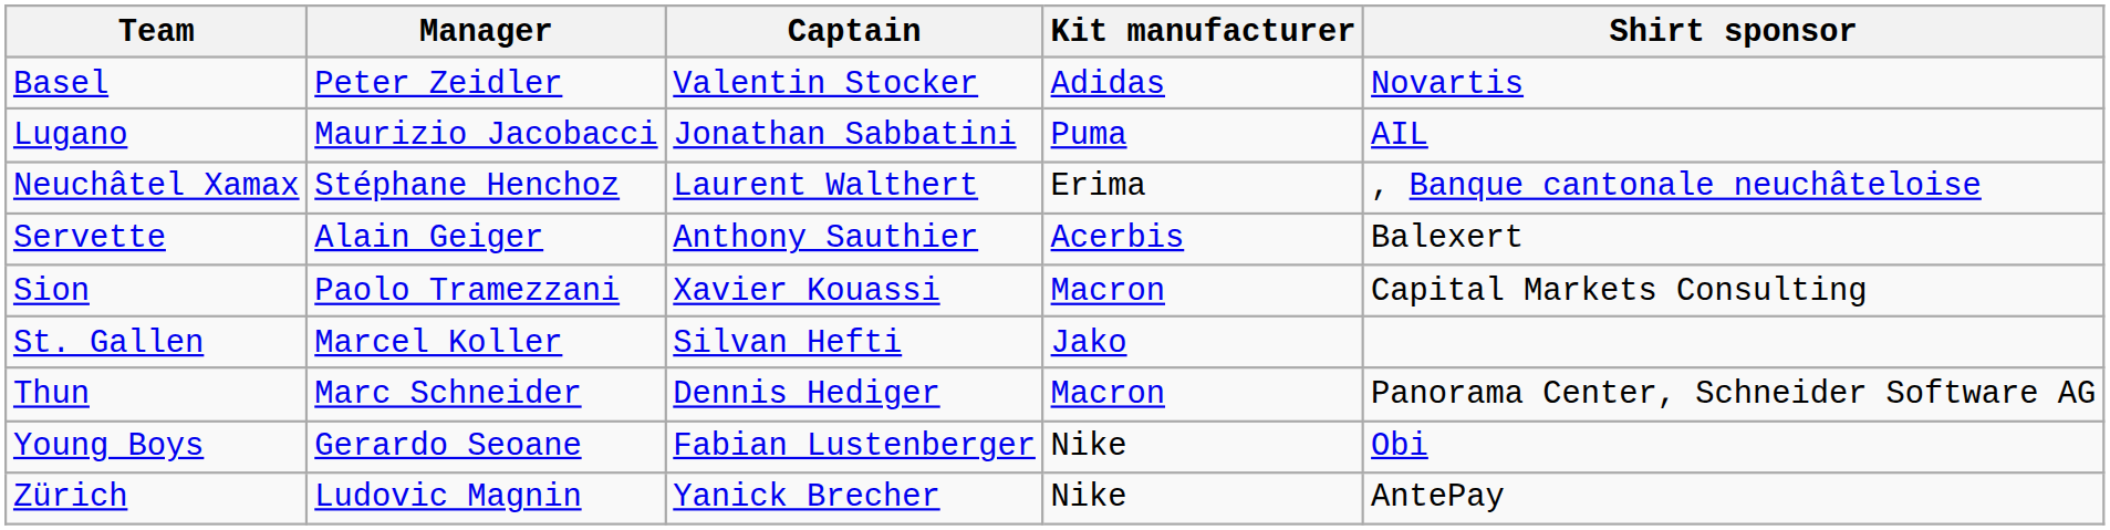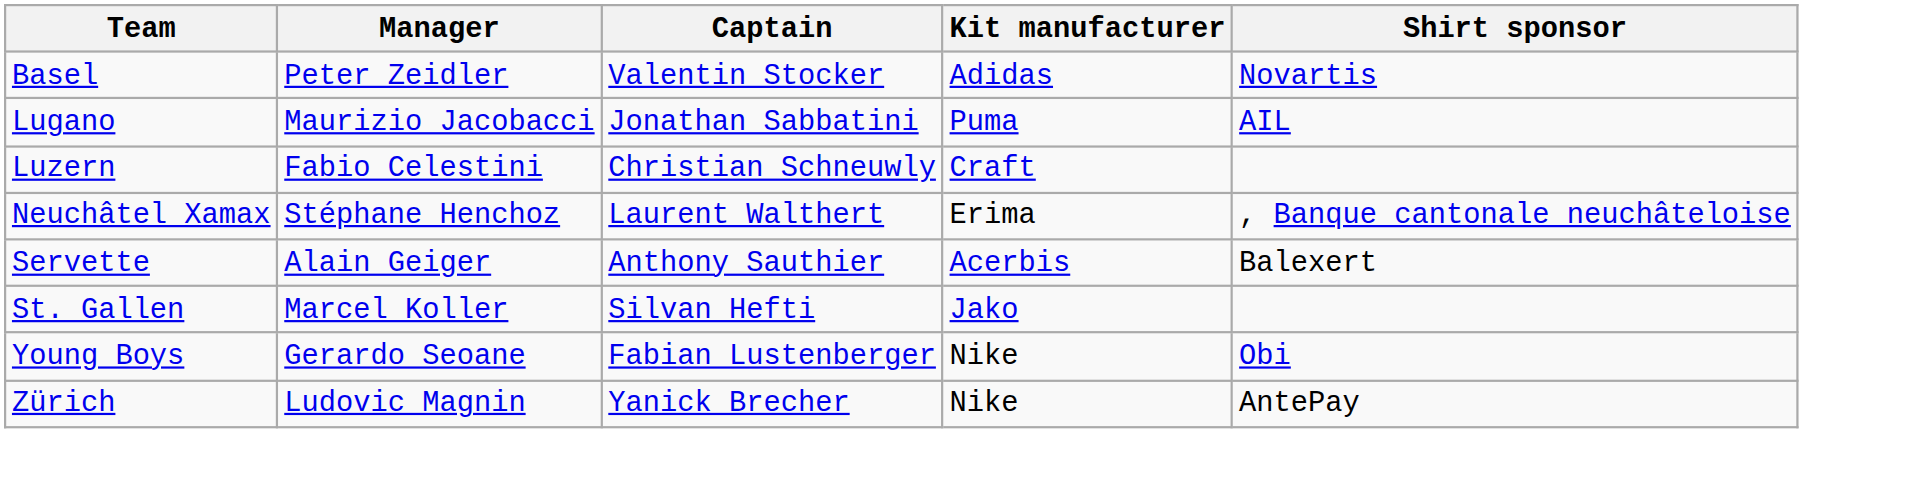+ row: Luzern | Fabio Celestini | Christian Schneuwly | Craft
- row: Sion | Paolo Tramezzani | Xavier Kouassi | Macron | Capital Markets Consulting
- row: Thun | Marc Schneider | Dennis Hediger | Macron | Panorama Center, Schneider Software AG
